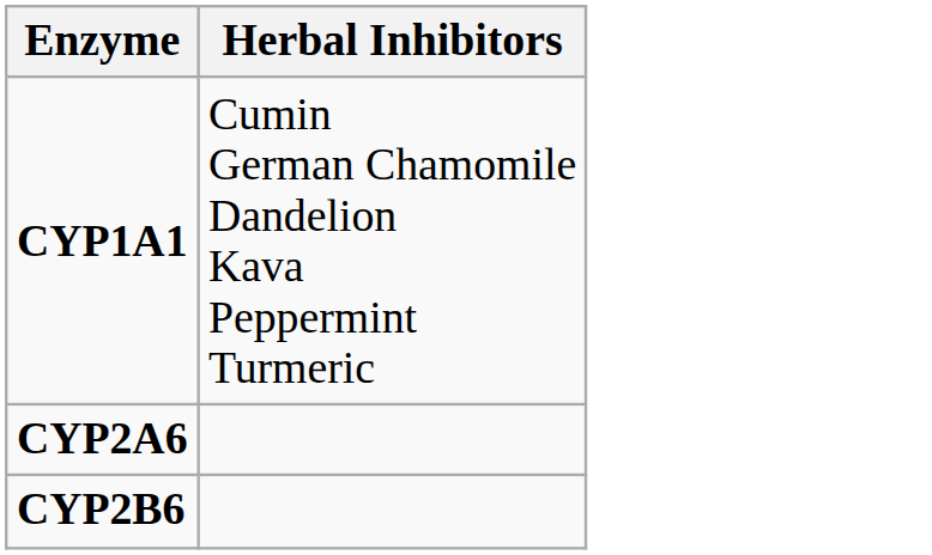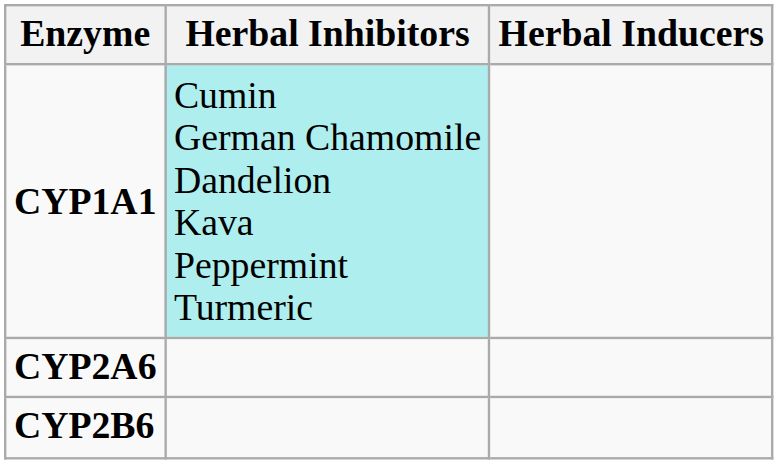+ column: Herbal Inducers
CYP1A1 | Herbal Inhibitors: no background -> paleturquoise background
